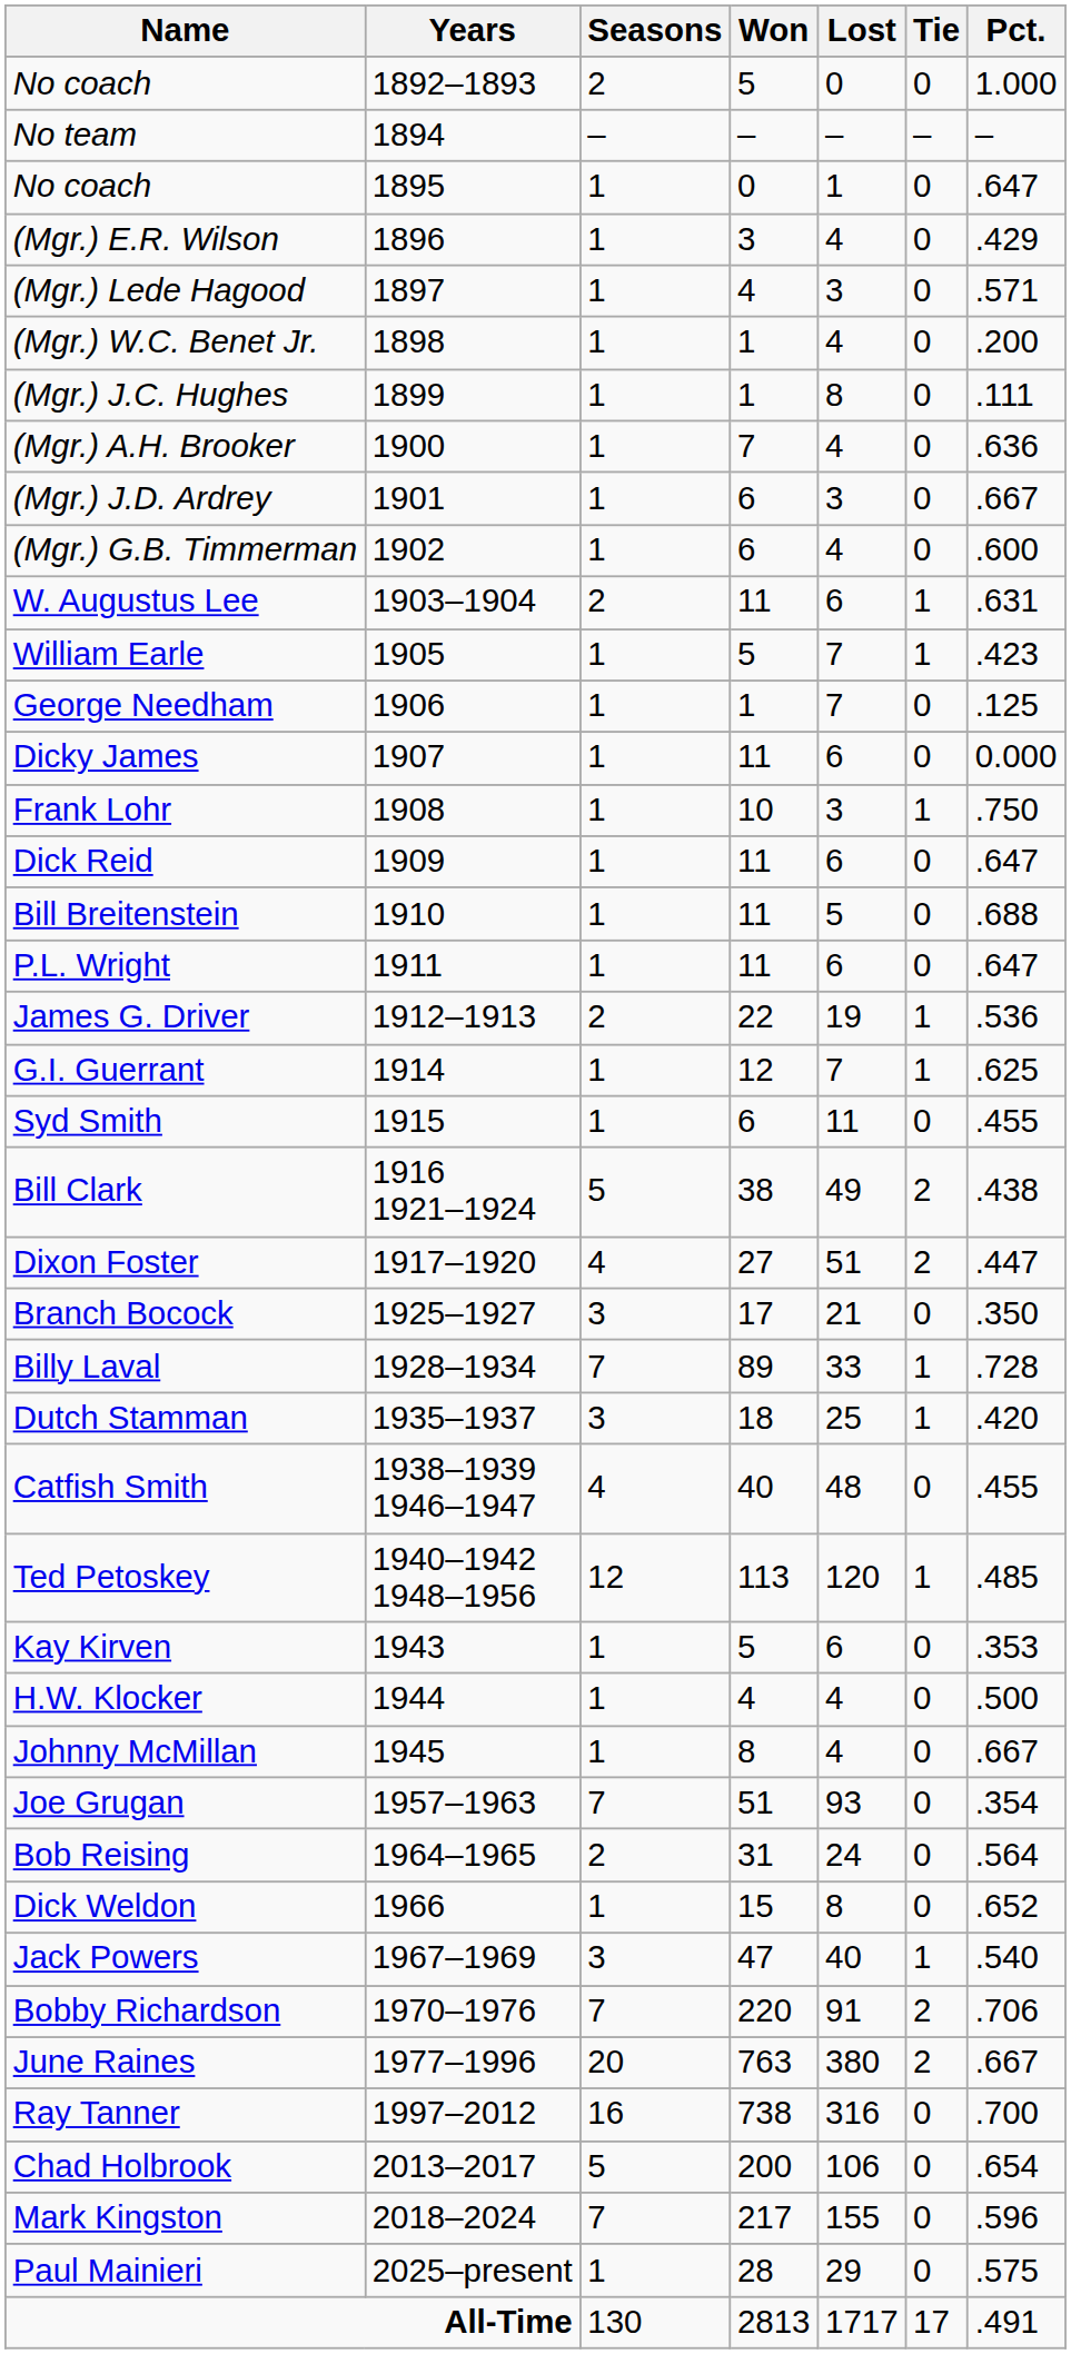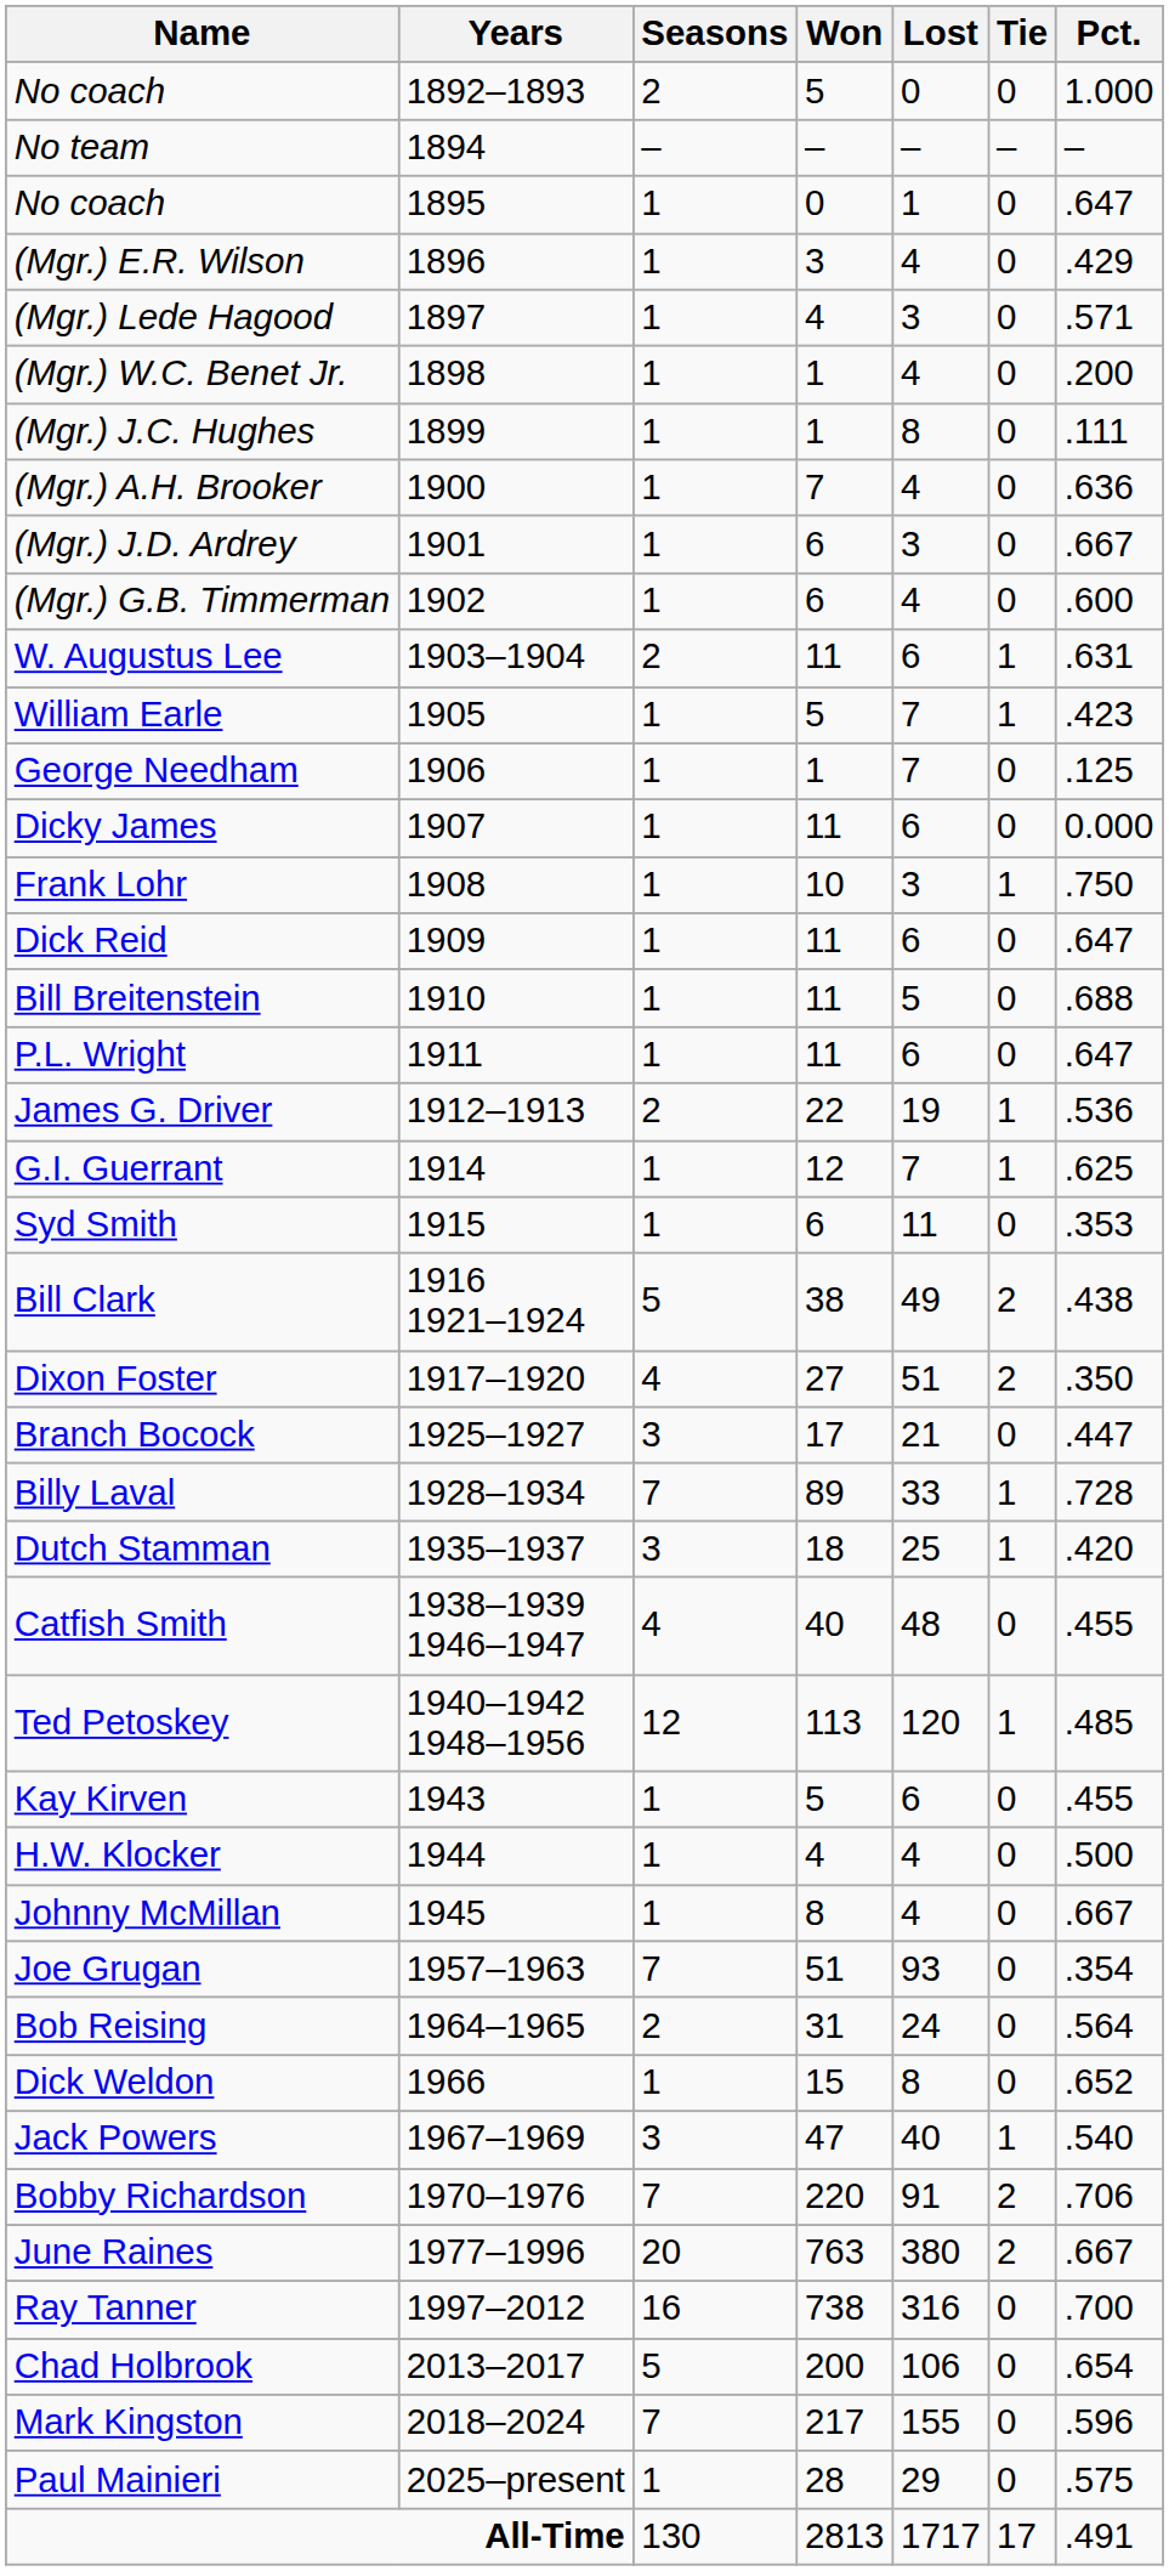Syd Smith | Pct.: .455 -> .353
Dixon Foster | Pct.: .447 -> .350
Branch Bocock | Pct.: .350 -> .447
Kay Kirven | Pct.: .353 -> .455
